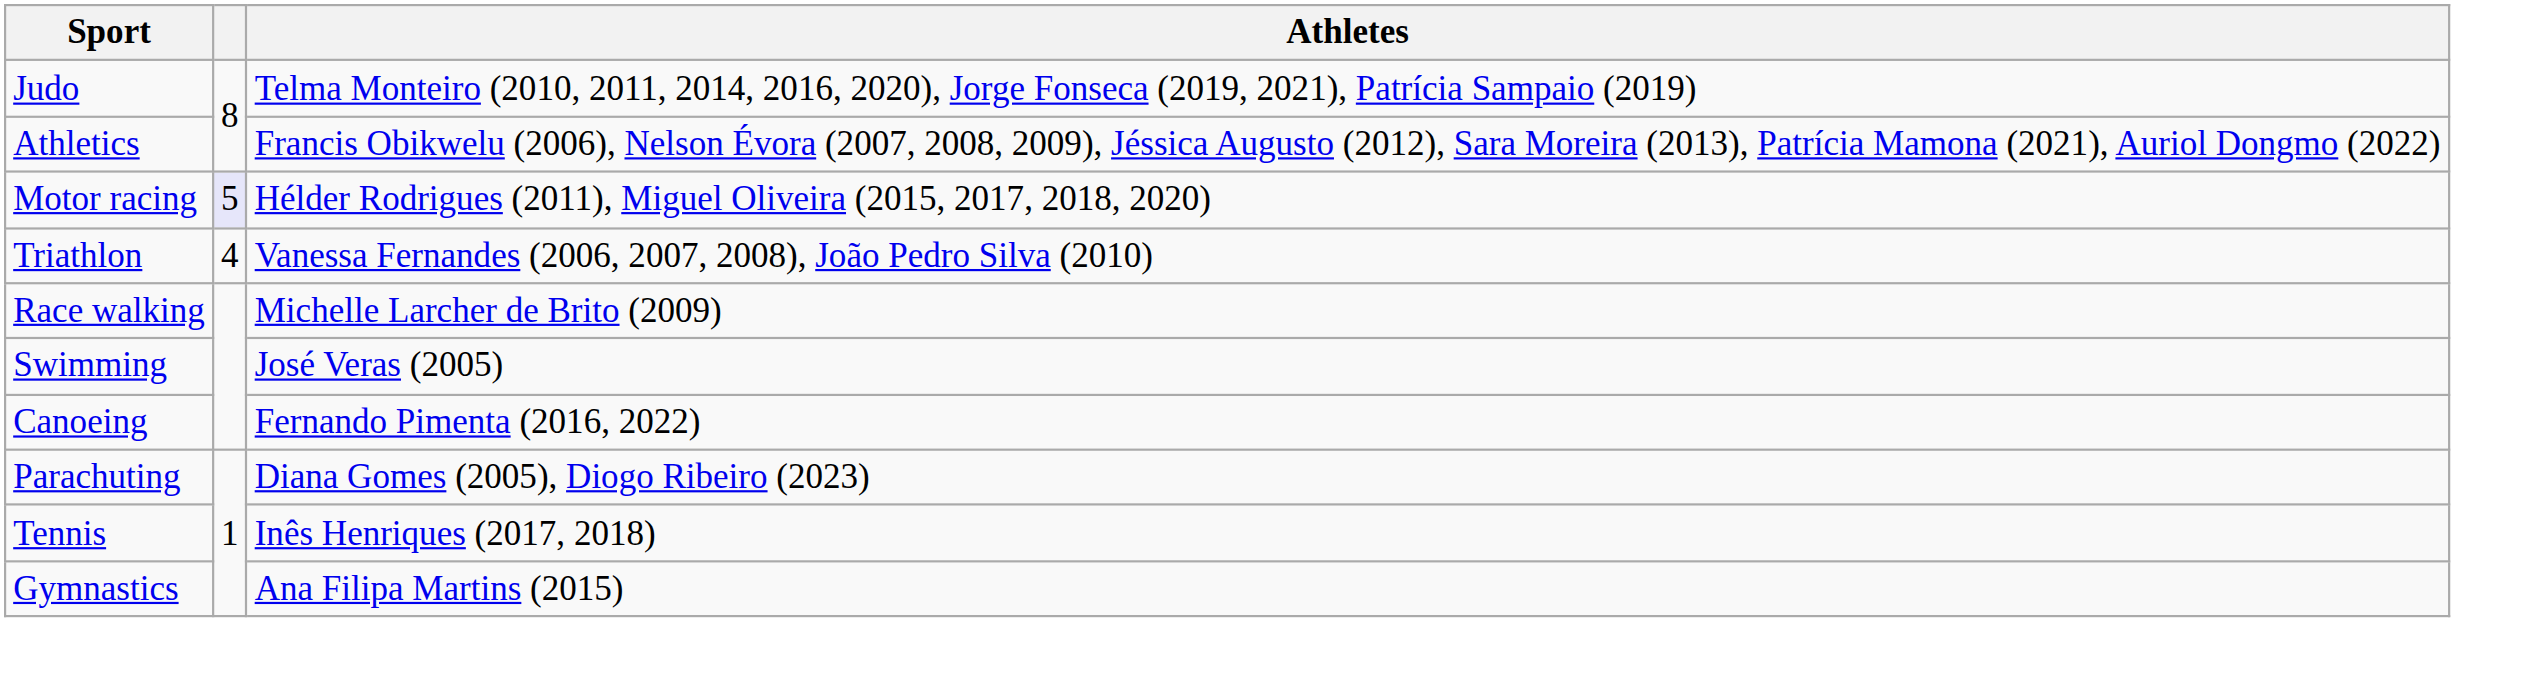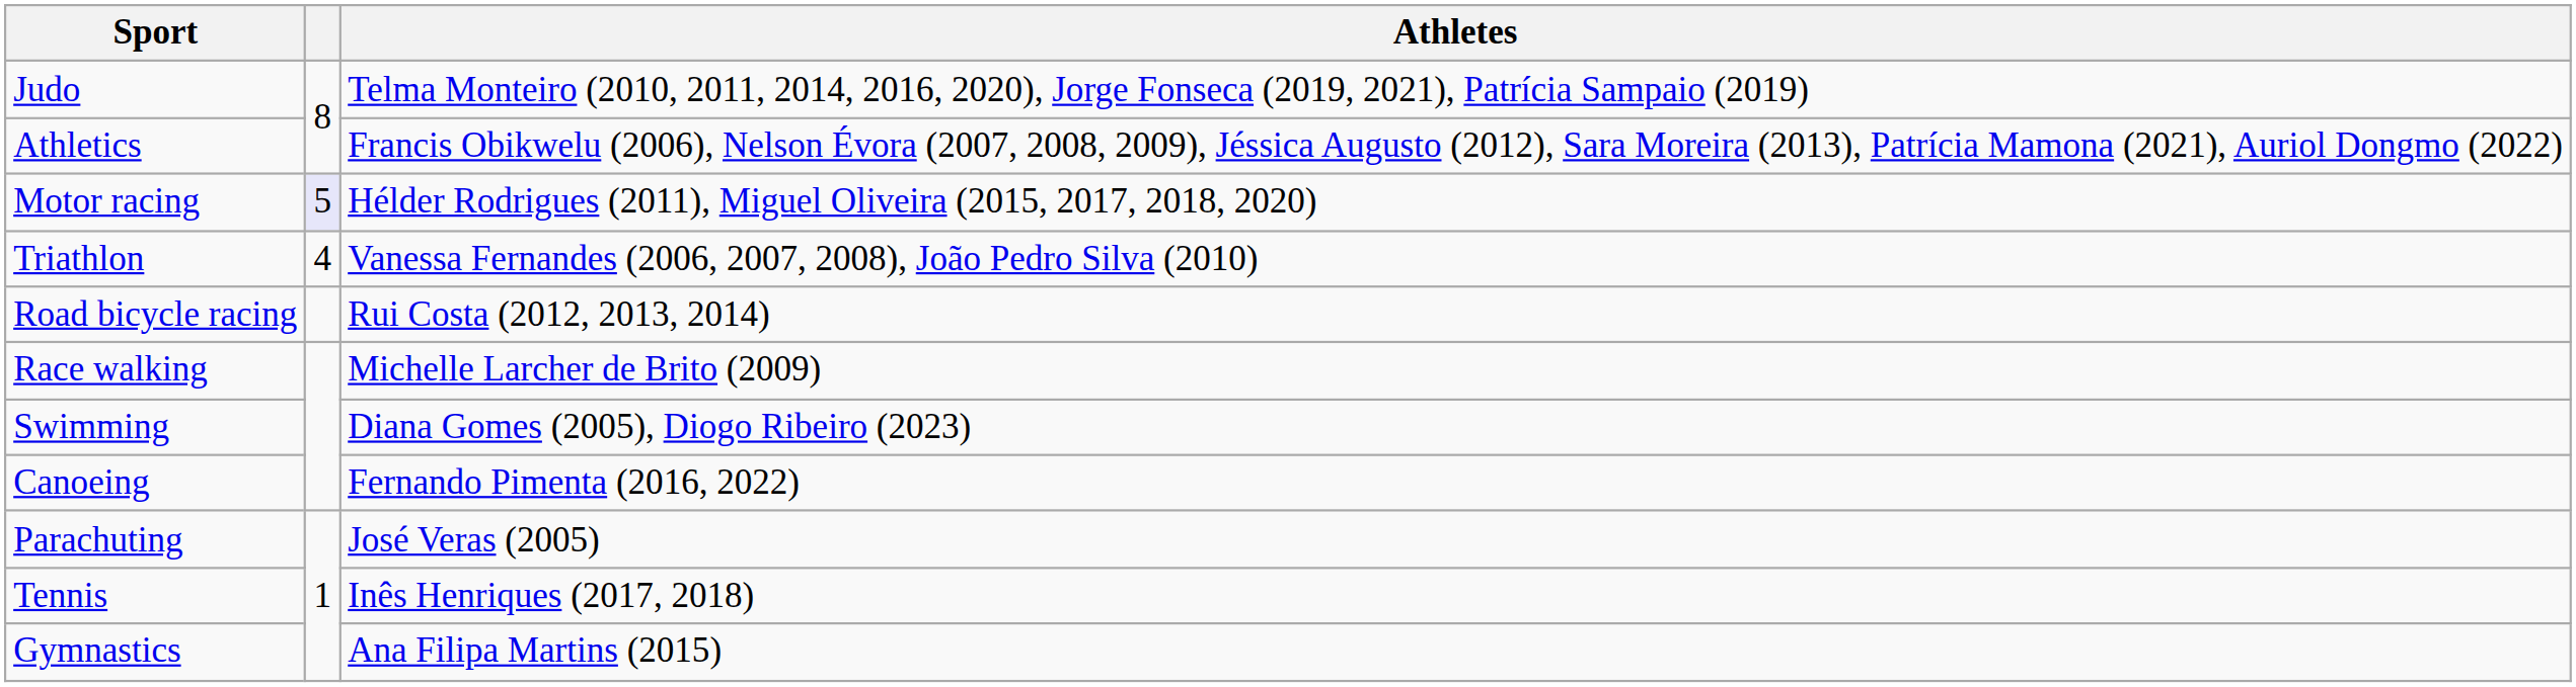+ row: Road bicycle racing | Rui Costa (2012, 2013, 2014)
Swimming | Athletes: José Veras (2005) -> Diana Gomes (2005), Diogo Ribeiro (2023)
Parachuting | Athletes: Diana Gomes (2005), Diogo Ribeiro (2023) -> José Veras (2005)
